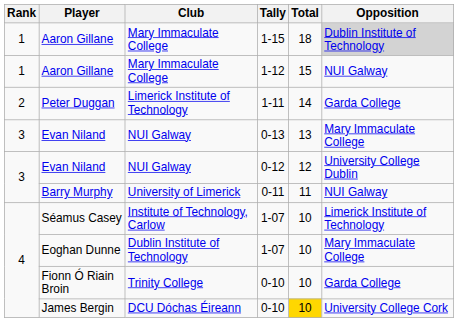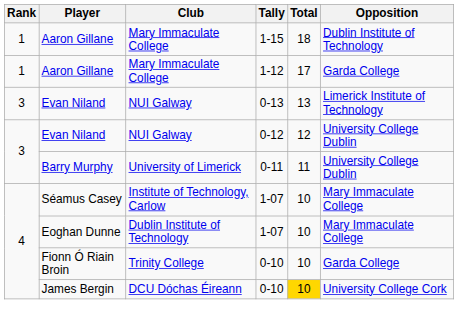Aaron Gillane / 1-15 | Opposition: lightgrey background -> no background
Aaron Gillane / 1-12 | Total: 15 -> 17
Aaron Gillane / 1-12 | Opposition: NUI Galway -> Garda College
- row: 2 | Peter Duggan | Limerick Institute of Technology | 1-11 | 14 | Garda College
Evan Niland / 0-13 | Opposition: Mary Immaculate College -> Limerick Institute of Technology
Barry Murphy | Opposition: NUI Galway -> University College Dublin
Séamus Casey | Opposition: Limerick Institute of Technology -> Mary Immaculate College
